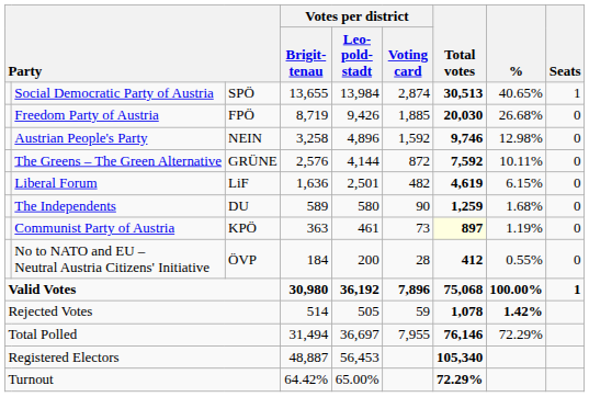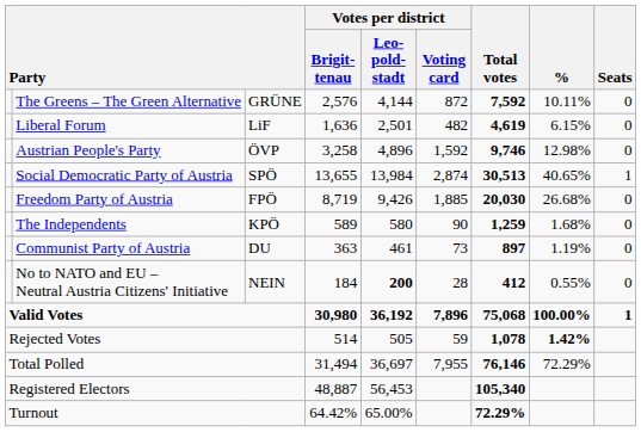rows swapped: Social Democratic Party of Austria <-> The Greens – The Green Alternative
rows swapped: Freedom Party of Austria <-> Liberal Forum
Austrian People's Party | column 3: NEIN -> ÖVP
The Independents | column 3: DU -> KPÖ
Communist Party of Austria | column 3: KPÖ -> DU
Communist Party of Austria | Total votes: lightyellow background -> no background
No to NATO and EU – Neutral Austria Citizens' Initiative | column 3: ÖVP -> NEIN
No to NATO and EU – Neutral Austria Citizens' Initiative | Votes per district / Leo- pold- stadt: normal -> bold
